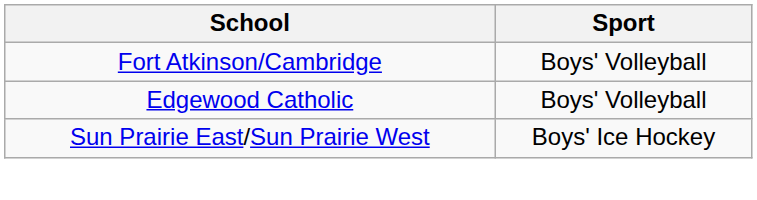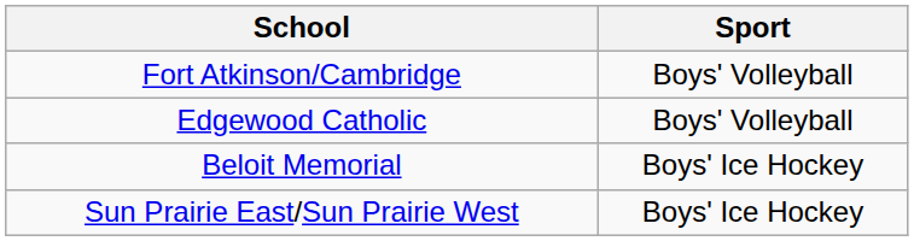+ row: Beloit Memorial | Boys' Ice Hockey
